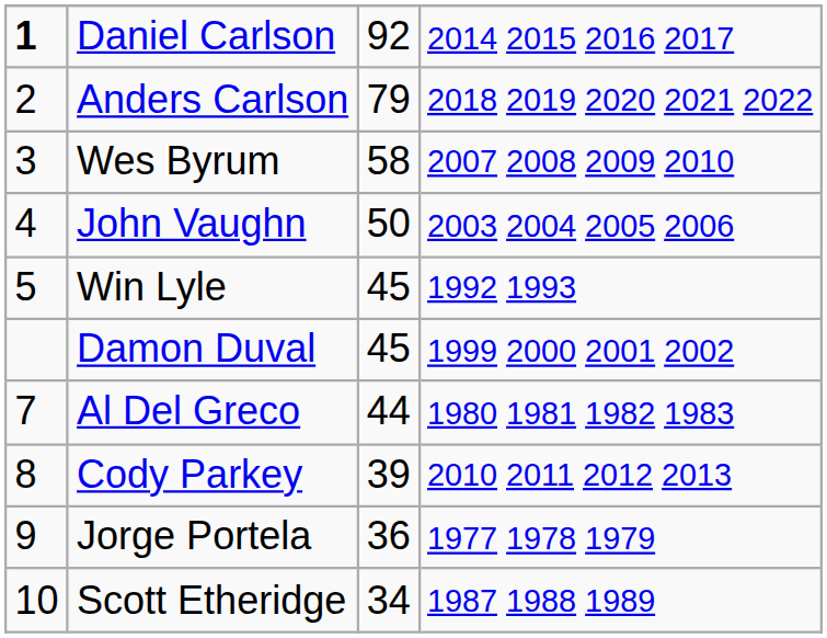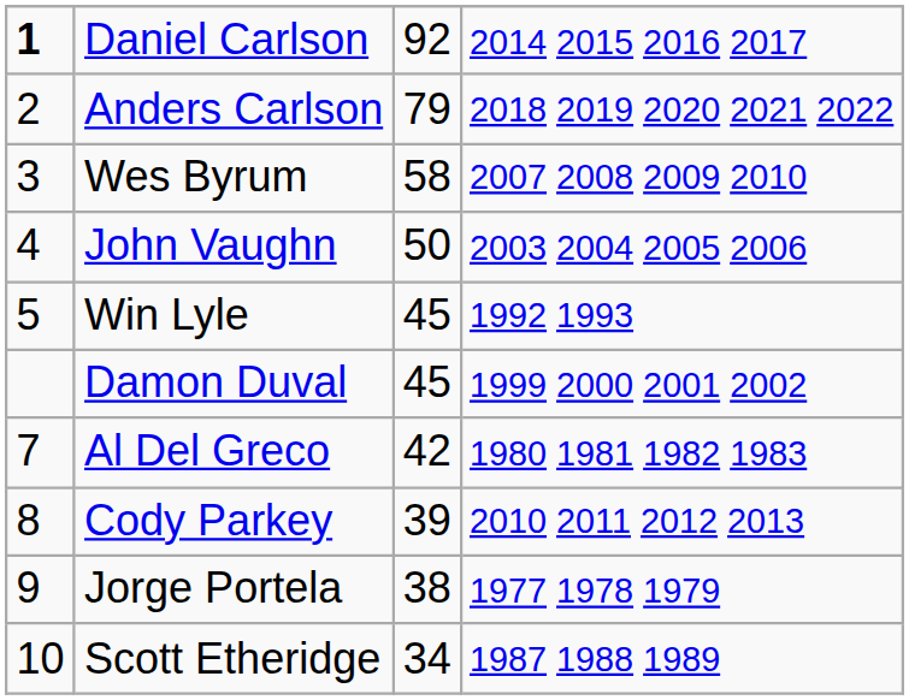Al Del Greco | column 3: 44 -> 42
Jorge Portela | column 3: 36 -> 38
